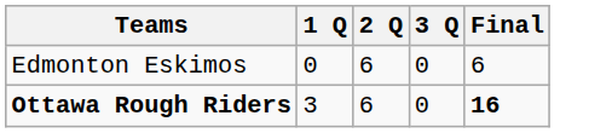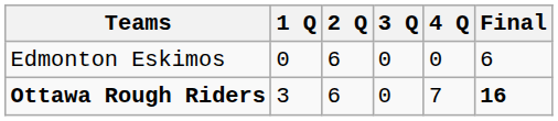+ column: 4 Q | 0 | 7
